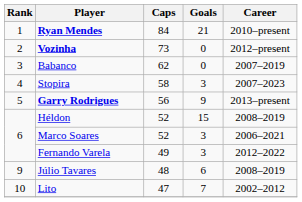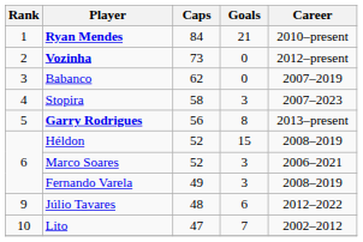Garry Rodrigues | Goals: 9 -> 8
Fernando Varela | Career: 2012–2022 -> 2008–2019
Júlio Tavares | Career: 2008–2019 -> 2012–2022
